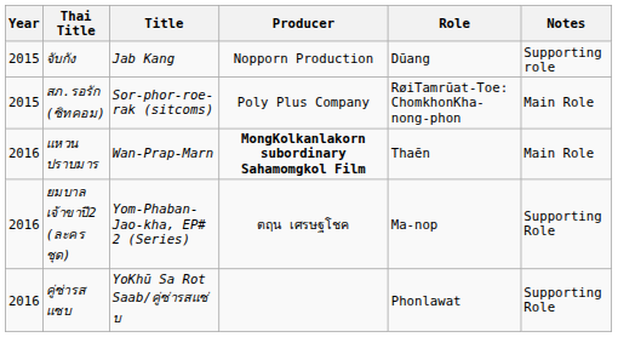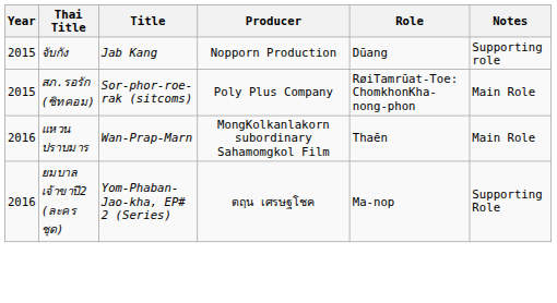แหวนปราบมาร | Producer: bold -> normal
- row: 2016 | คู่ซ่ารสแซบ | YoKhū Sa Rot Saab/คู่ซ่ารสแซ่บ | Phonlawat | Supporting Role
